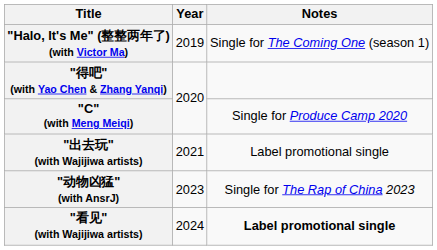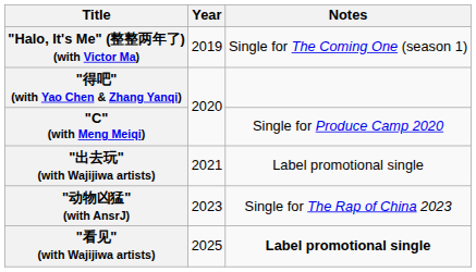"看见" (with Wajijiwa artists) | Year: 2024 -> 2025
